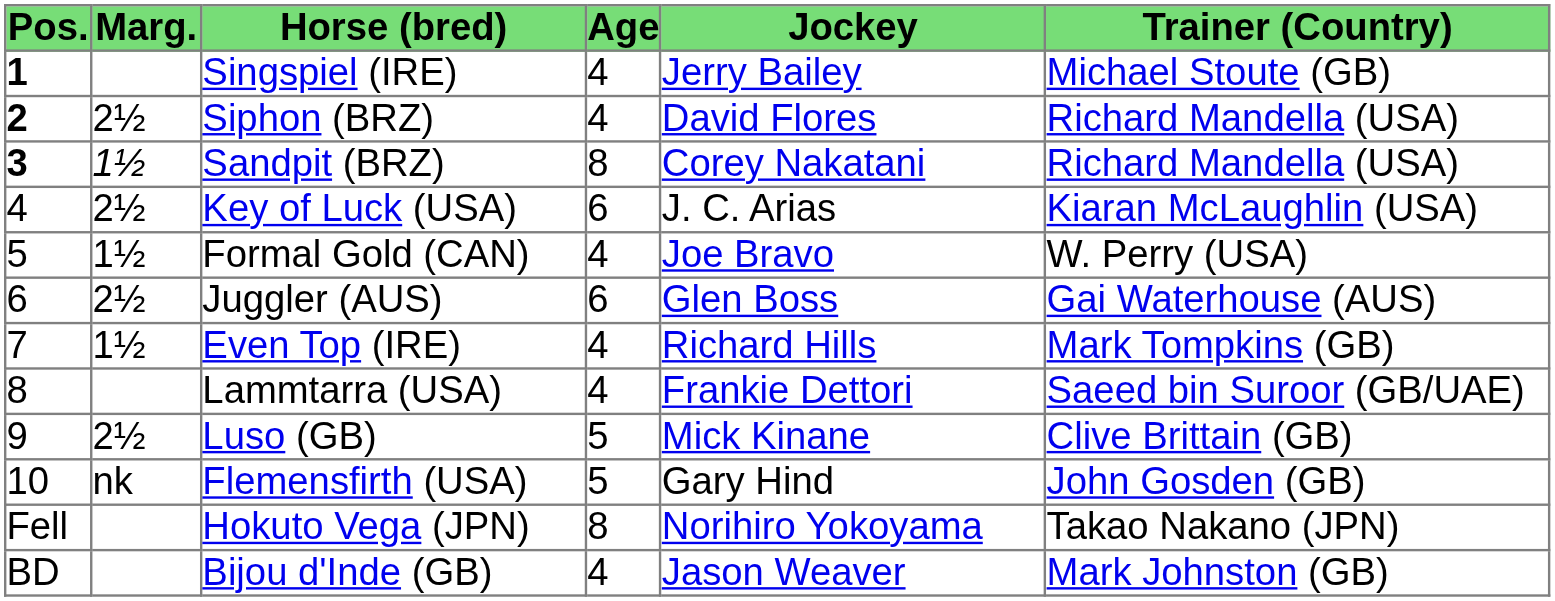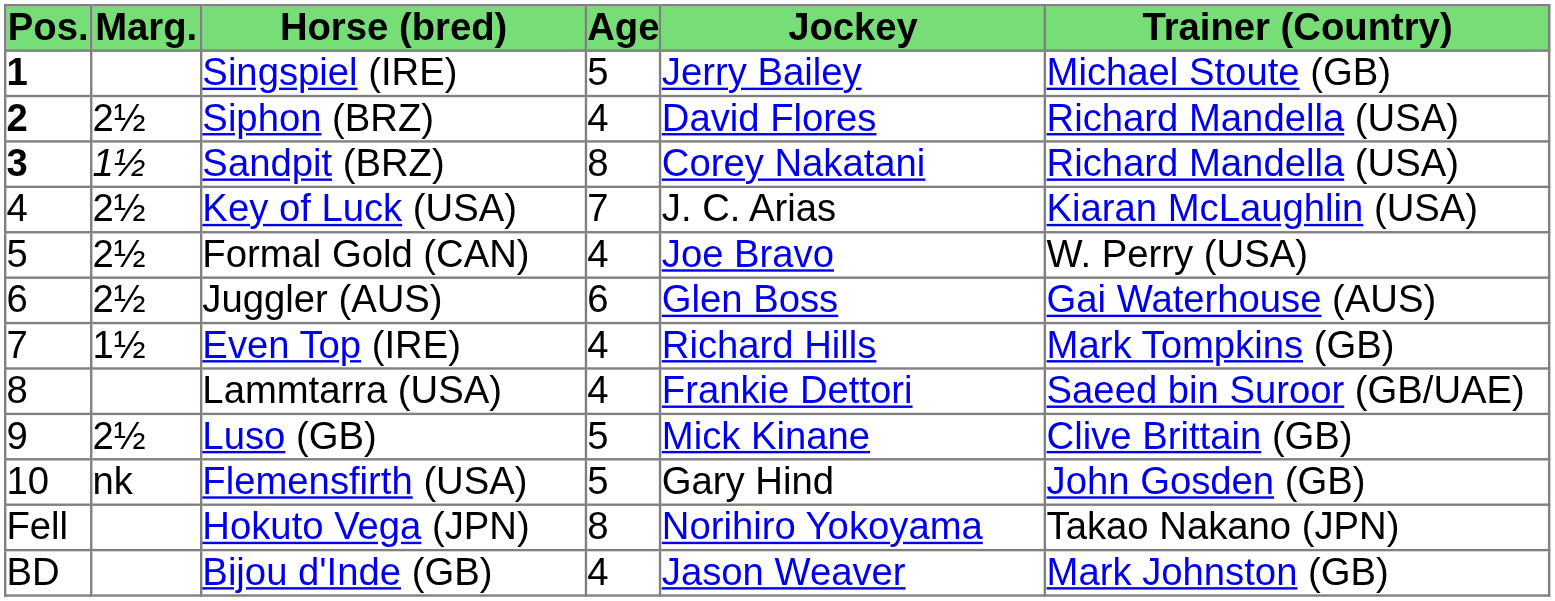Singspiel (IRE) | Age: 4 -> 5
Key of Luck (USA) | Age: 6 -> 7
Formal Gold (CAN) | Marg.: 1½ -> 2½
